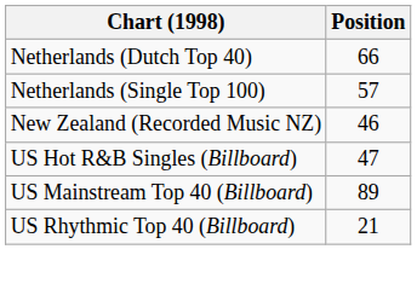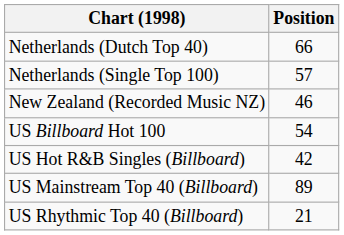+ row: US Billboard Hot 100 | 54
US Hot R&B Singles (Billboard) | Position: 47 -> 42
